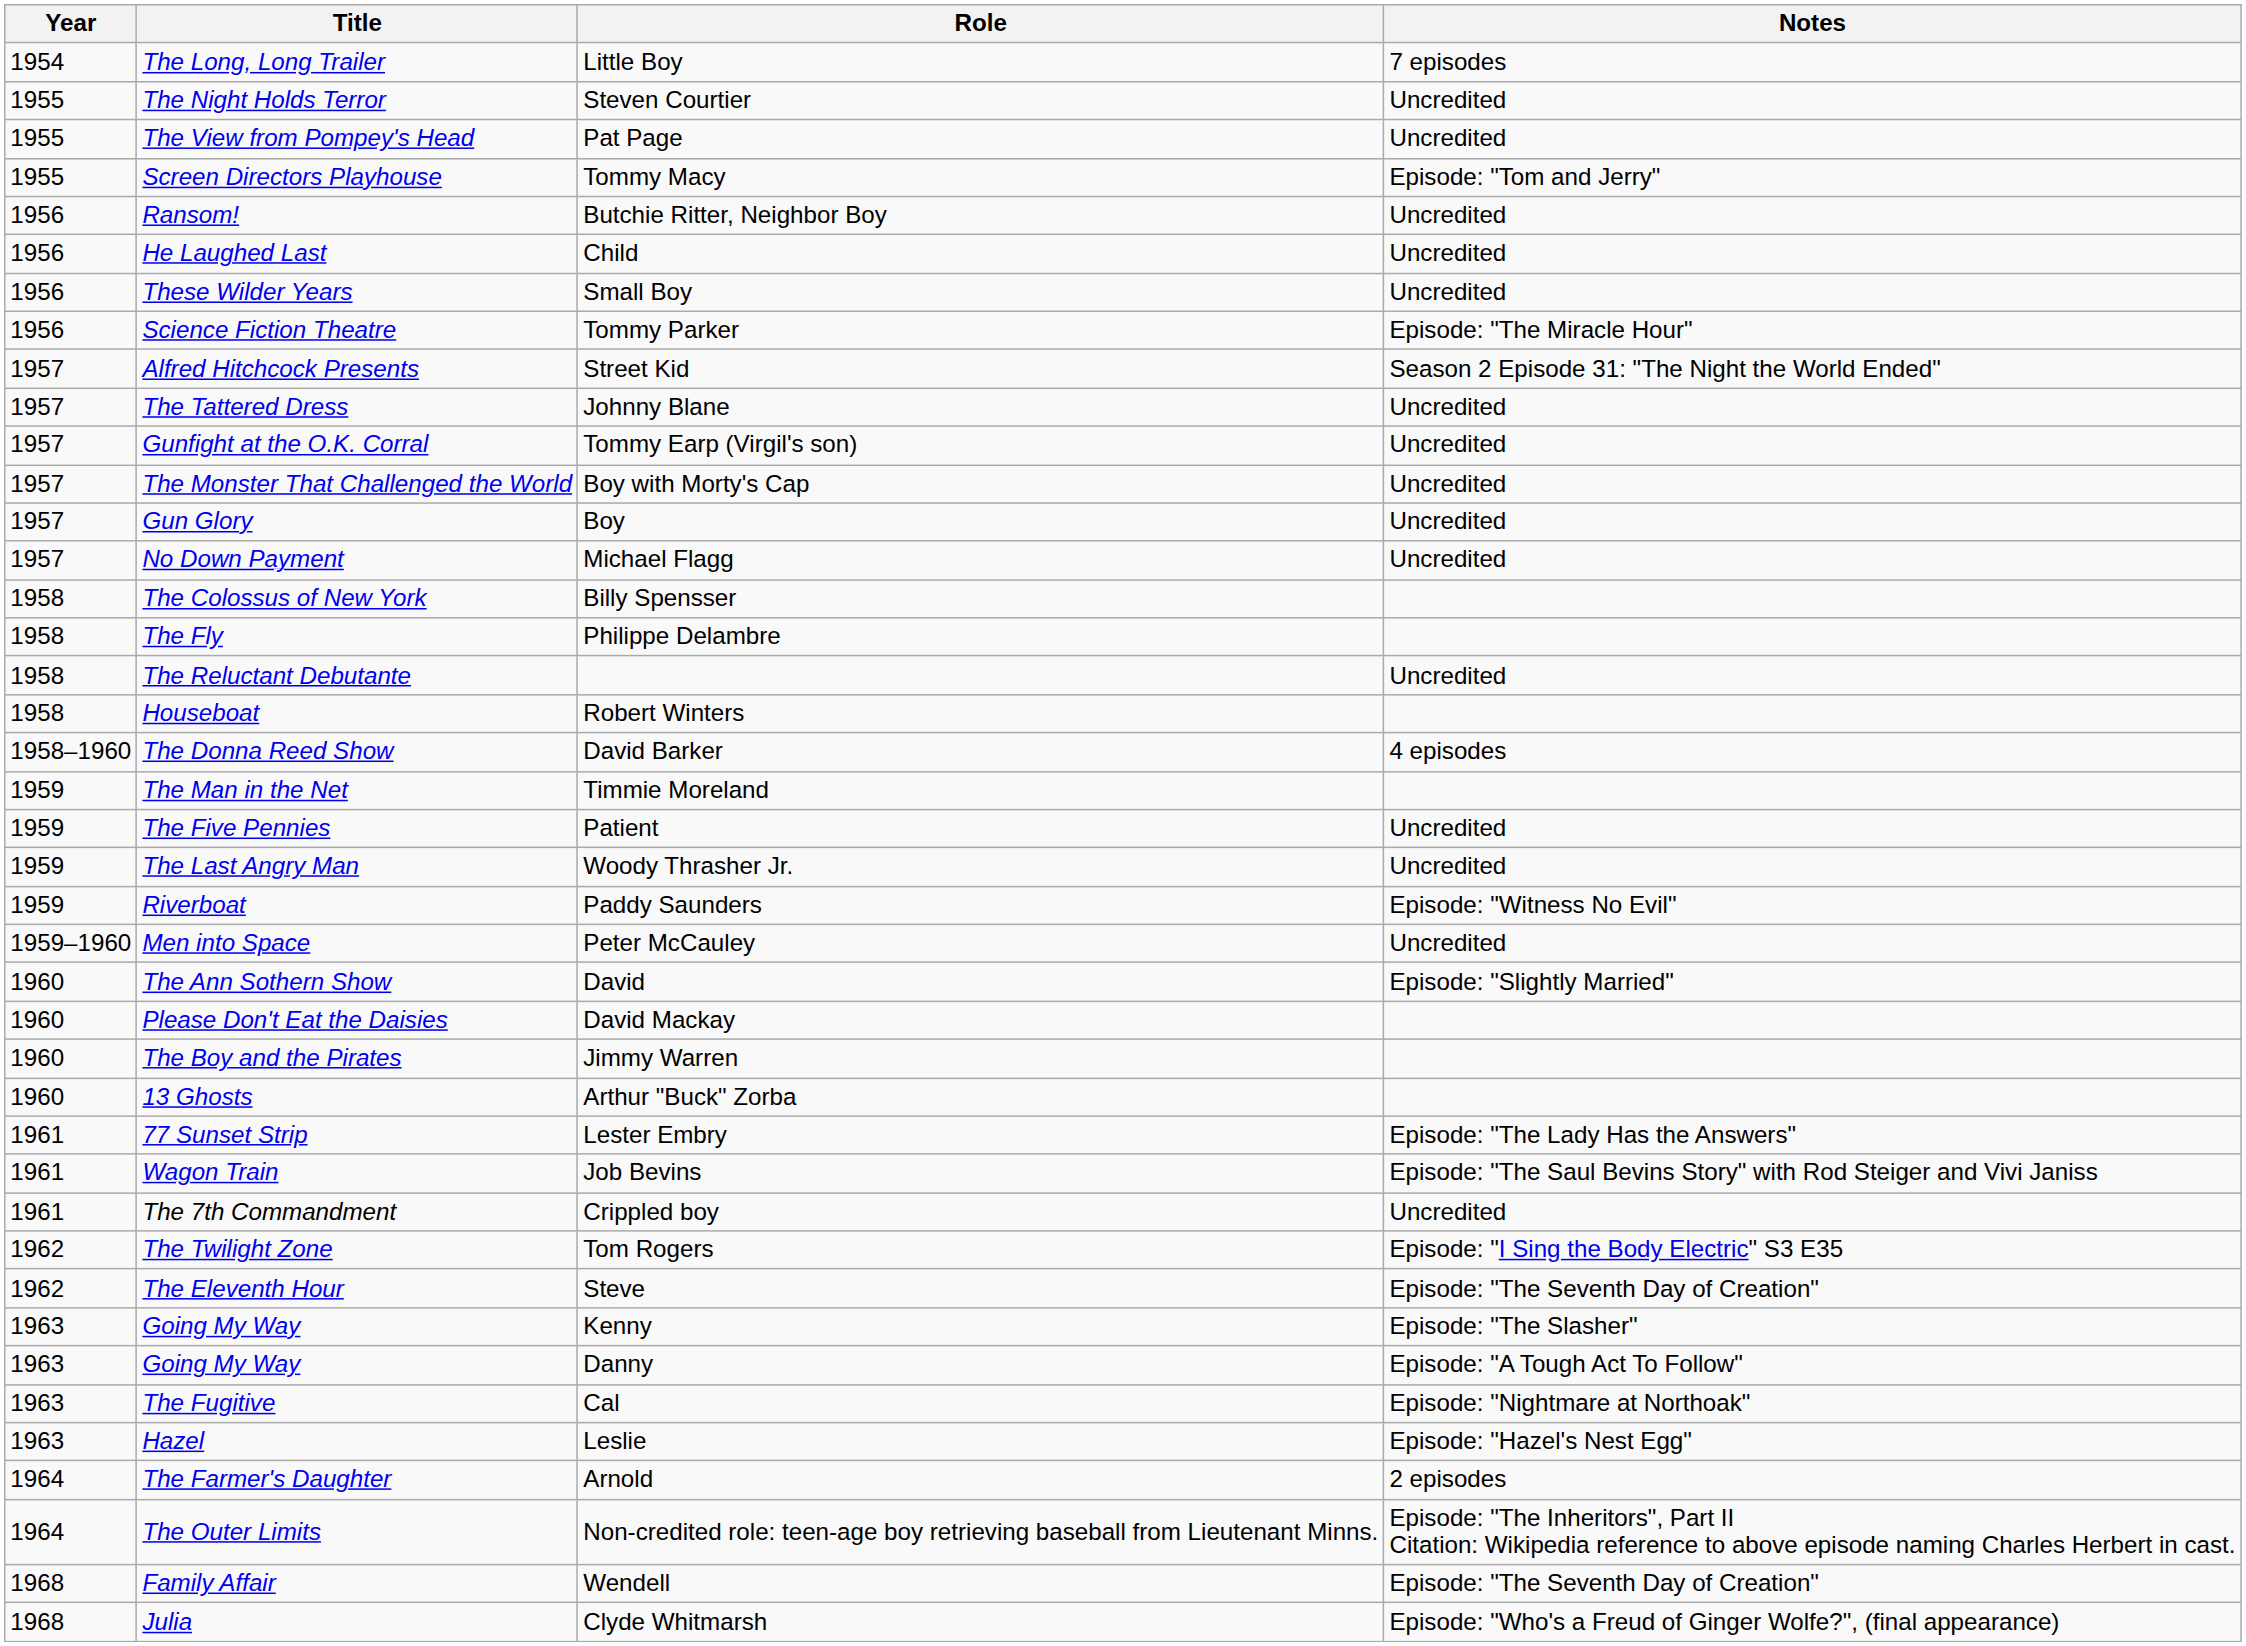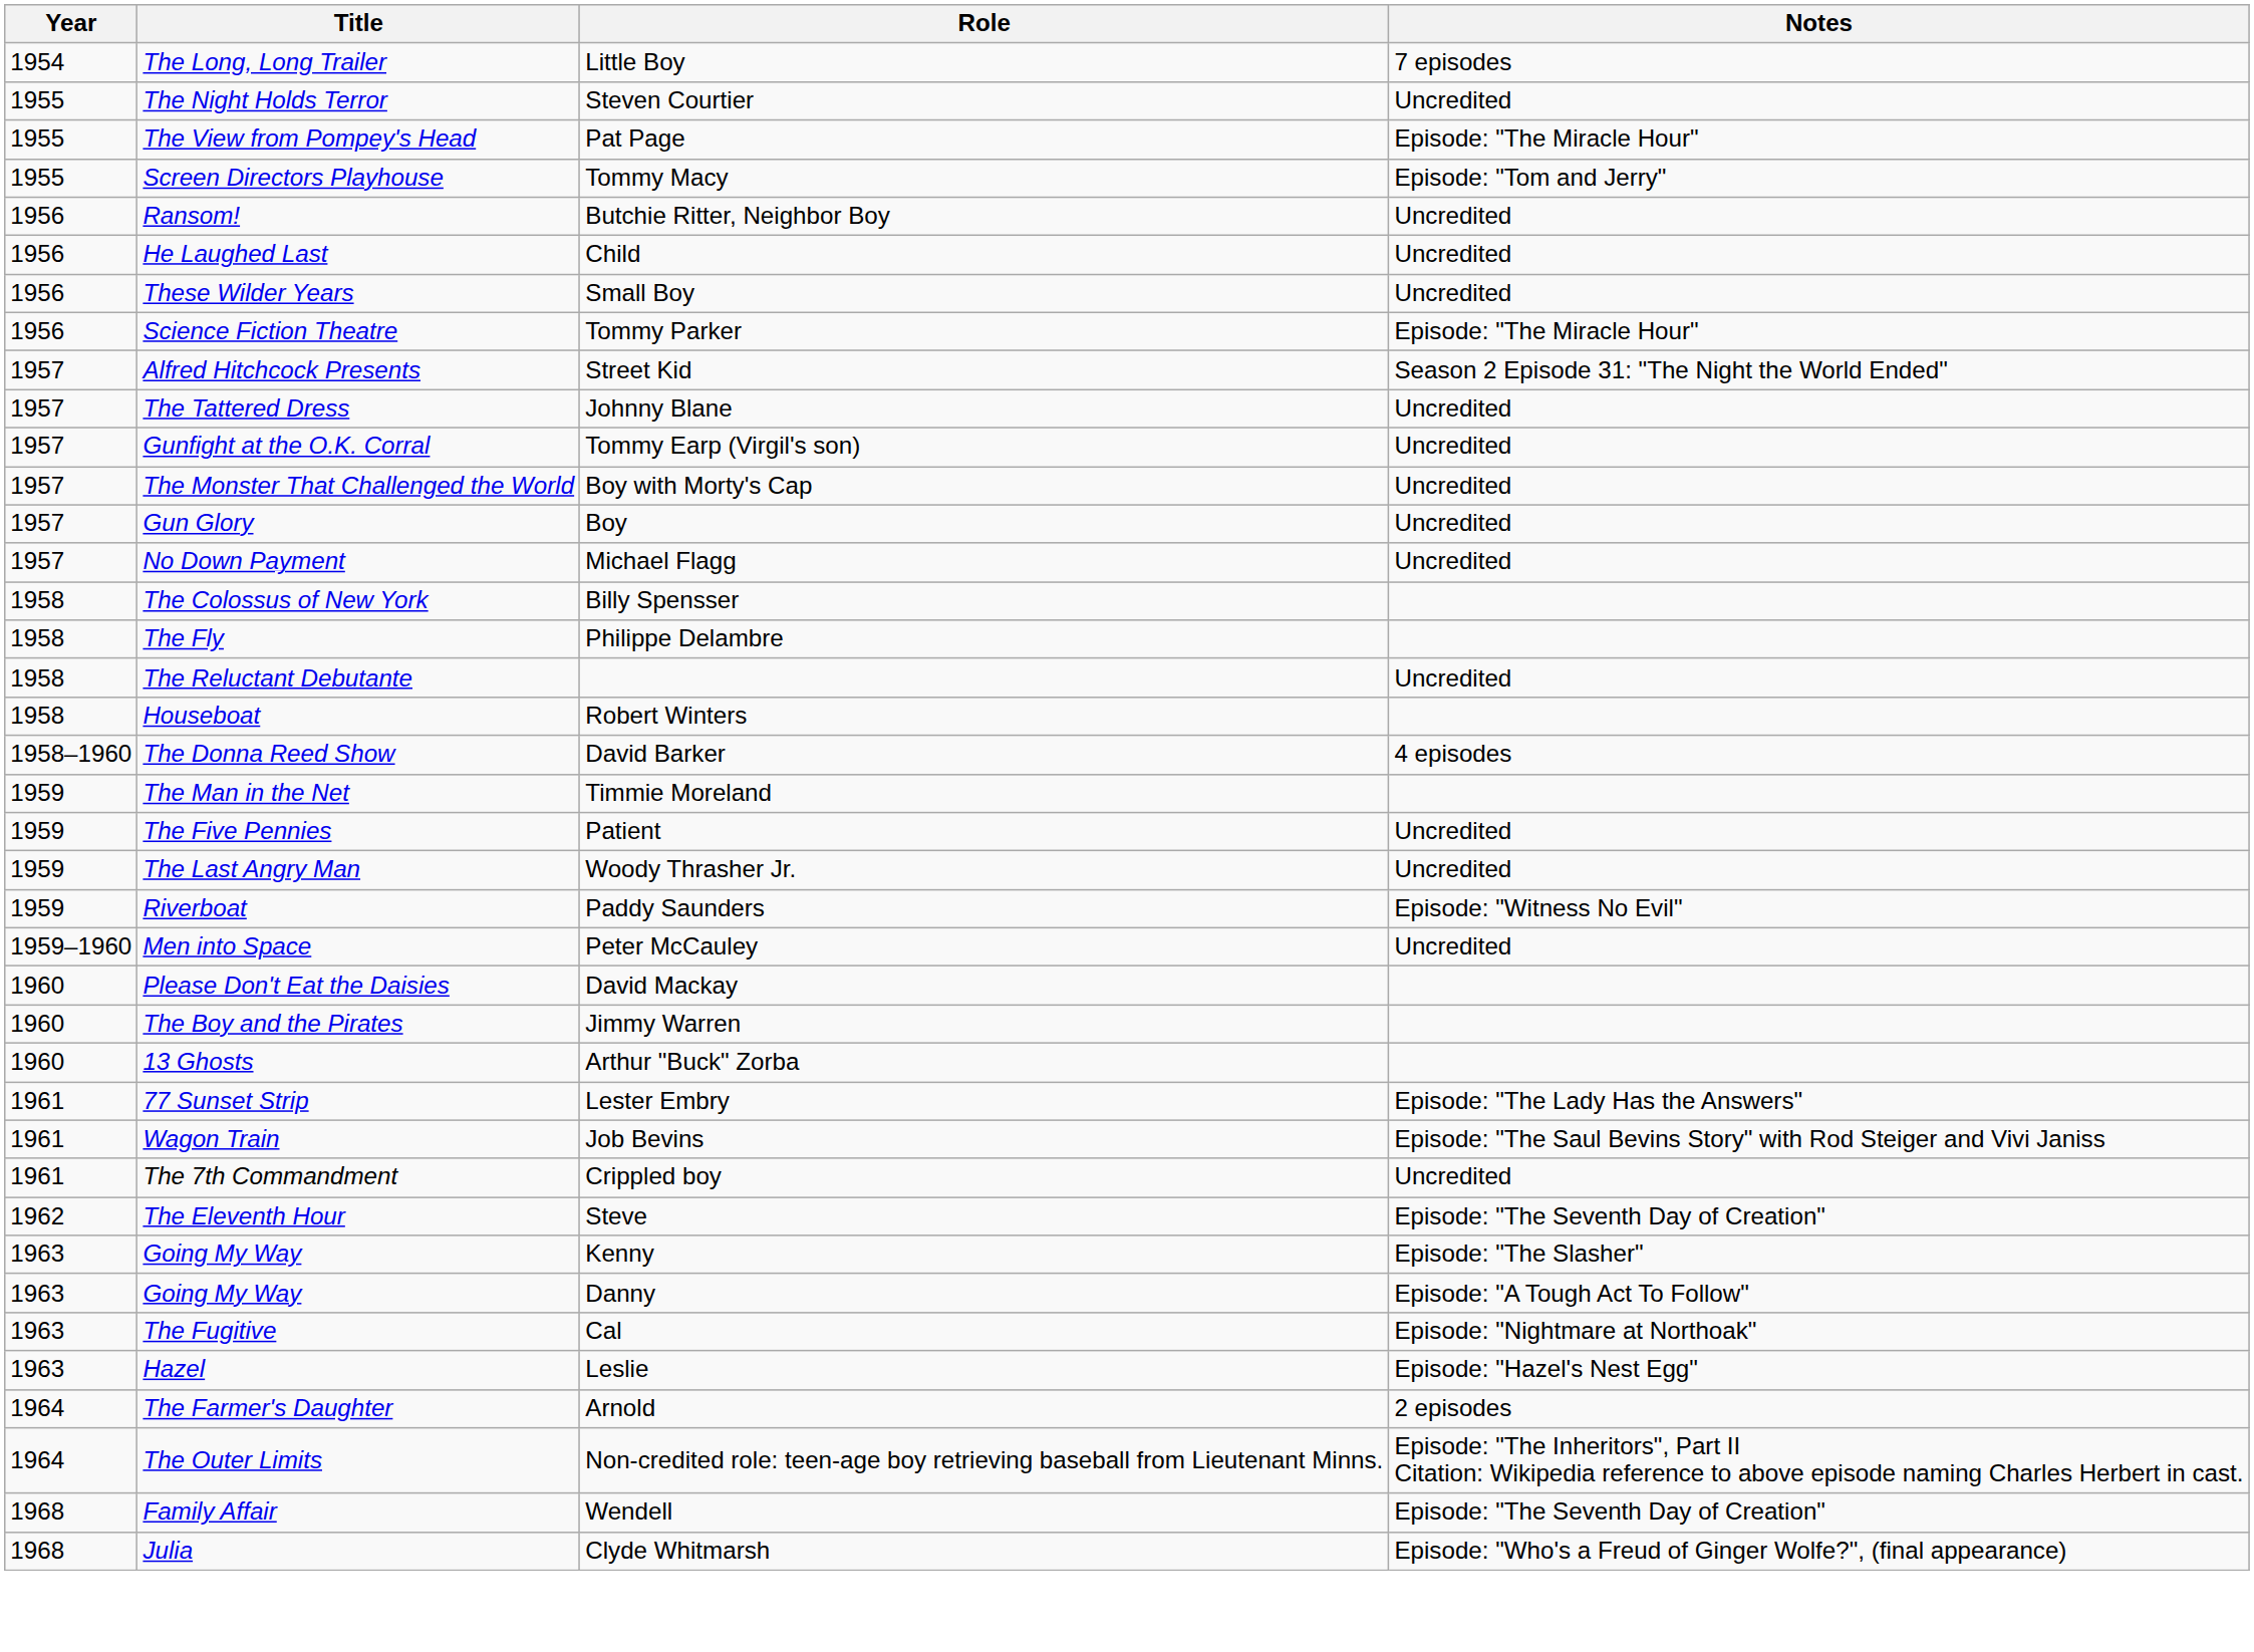Pat Page | Notes: Uncredited -> Episode: "The Miracle Hour"
- row: 1960 | The Ann Sothern Show | David | Episode: "Slightly Married"
- row: 1962 | The Twilight Zone | Tom Rogers | Episode: "I Sing the Body Electric" S3 E35
